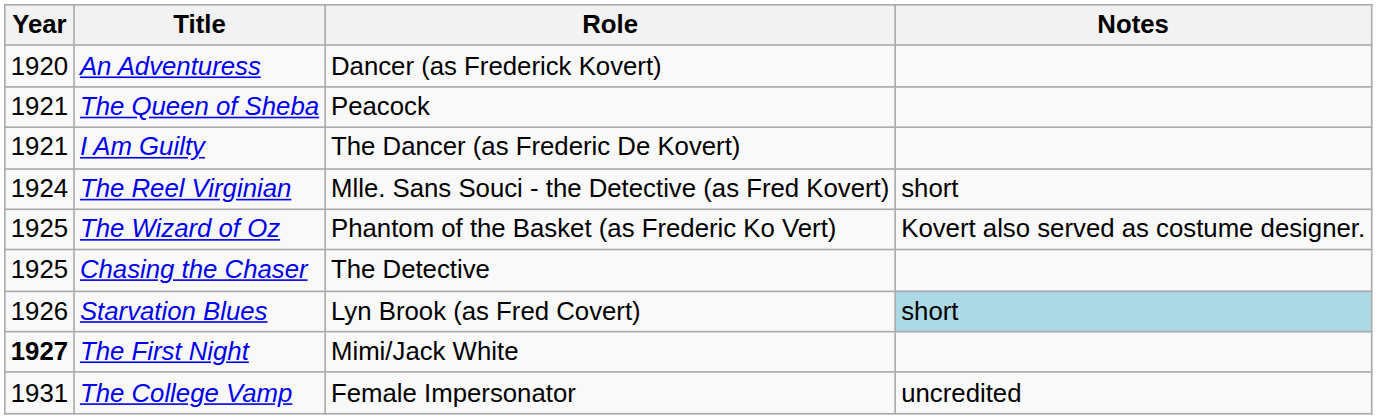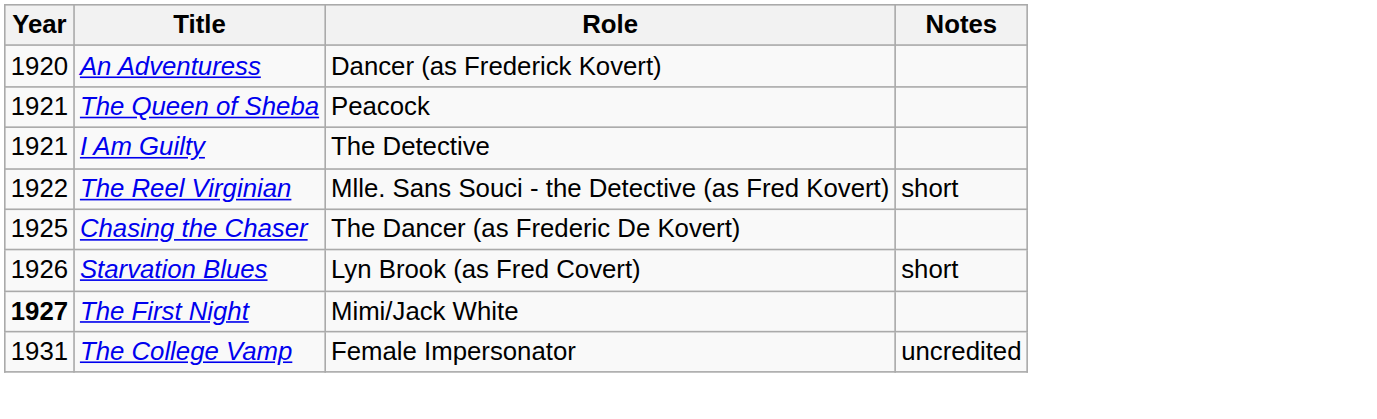I Am Guilty | Role: The Dancer (as Frederic De Kovert) -> The Detective
The Reel Virginian | Year: 1924 -> 1922
- row: 1925 | The Wizard of Oz | Phantom of the Basket (as Frederic Ko Vert) | Kovert also served as costume designer.
Chasing the Chaser | Role: The Detective -> The Dancer (as Frederic De Kovert)
Starvation Blues | Notes: lightblue background -> no background
